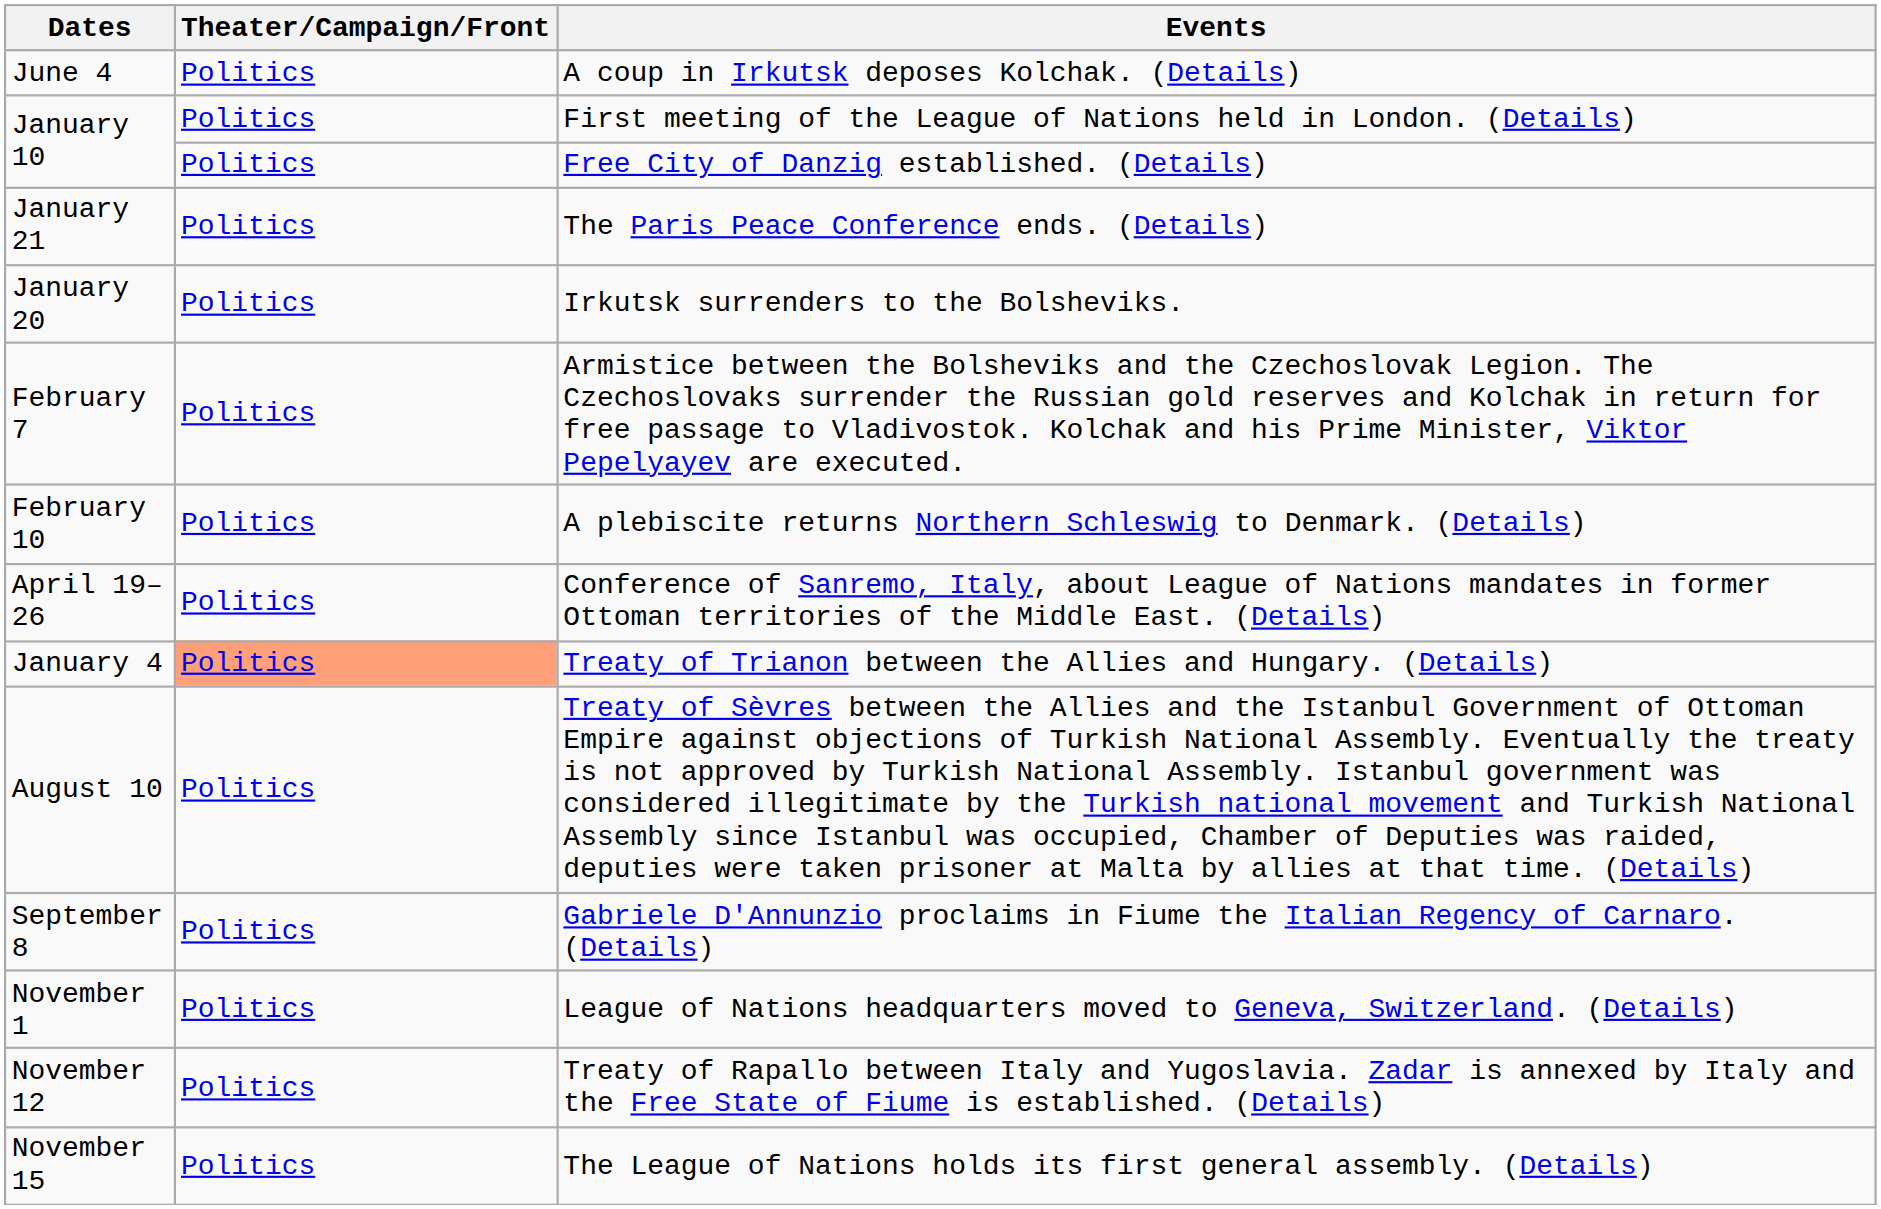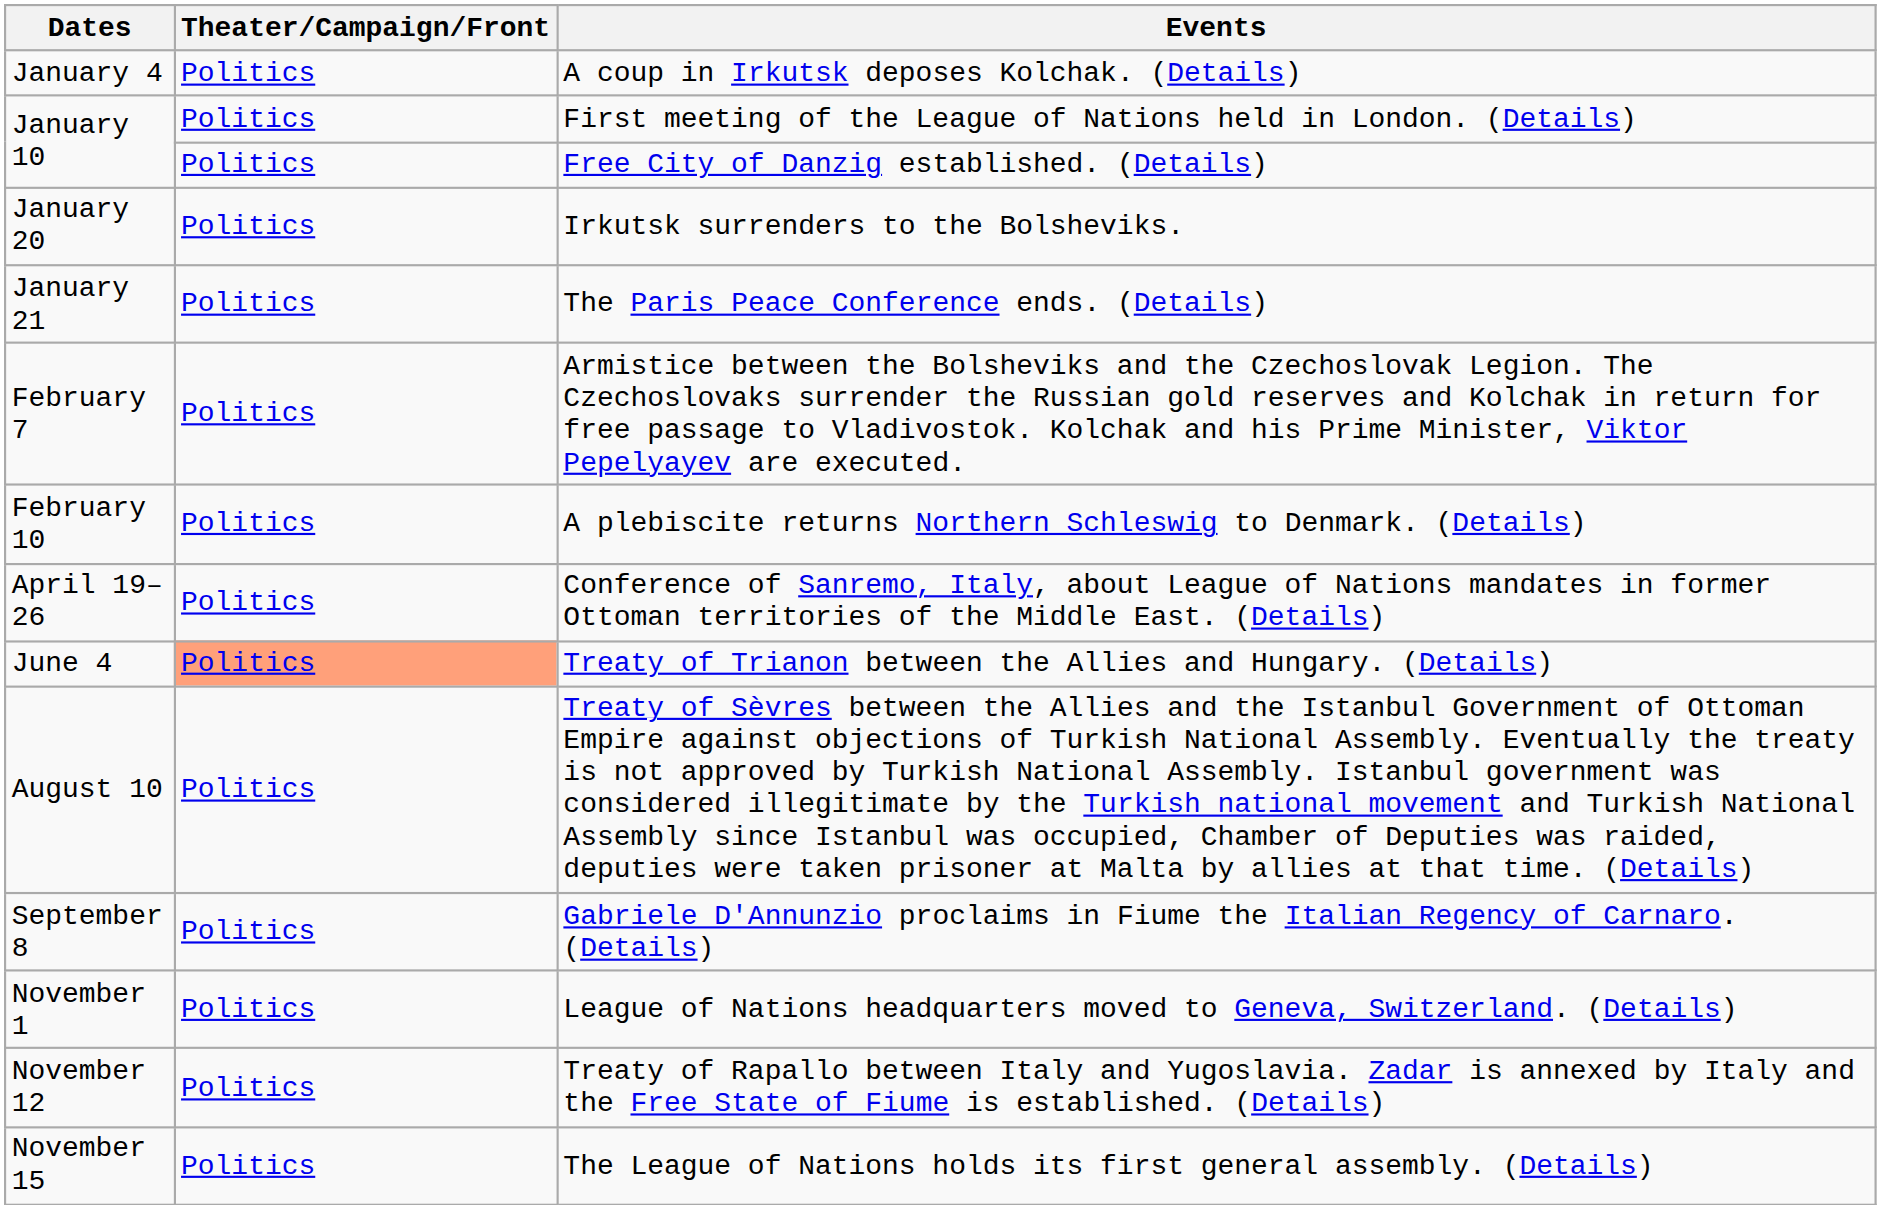A coup in Irkutsk deposes Kolchak. (Details) | Dates: June 4 -> January 4
rows swapped: Irkutsk surrenders to the Bolsheviks. <-> The Paris Peace Conference ends. (Details)
Treaty of Trianon between the Allies and Hungary. (Details) | Dates: January 4 -> June 4
